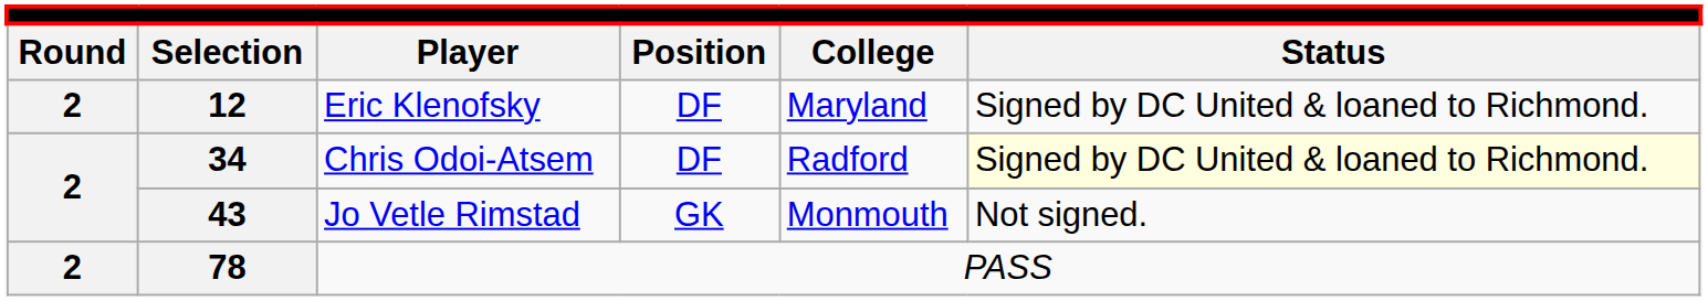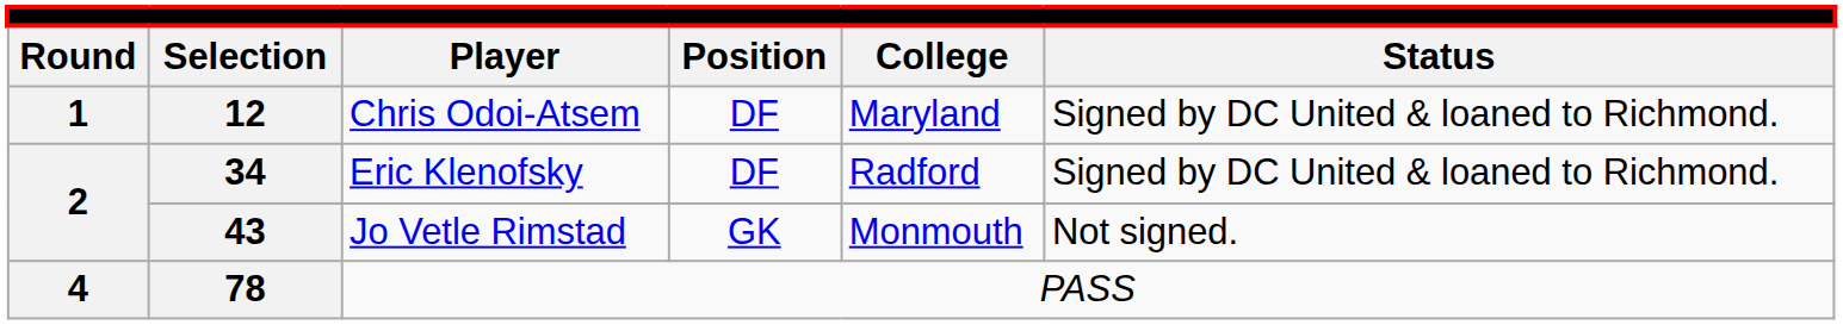12 | column 1: 2 -> 1
12 | column 3: Eric Klenofsky -> Chris Odoi-Atsem
34 | column 3: Chris Odoi-Atsem -> Eric Klenofsky
34 | column 6: lightyellow background -> no background
78 | column 1: 2 -> 4
